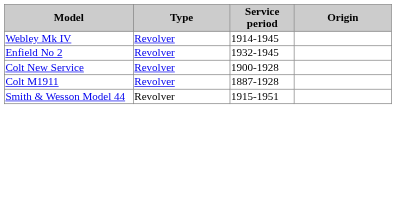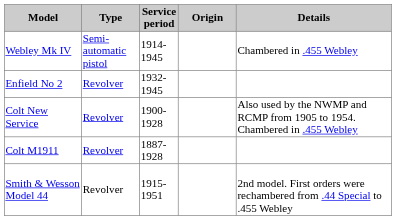+ column: Details | Chambered in .455 Webley | Also used by the NWMP and RCMP from 1905 to 1954. Chambered in .455 Webley | 2nd model. First orders were rechambered from .44 Special to .455 Webley
Webley Mk IV | Type: Revolver -> Semi-automatic pistol
